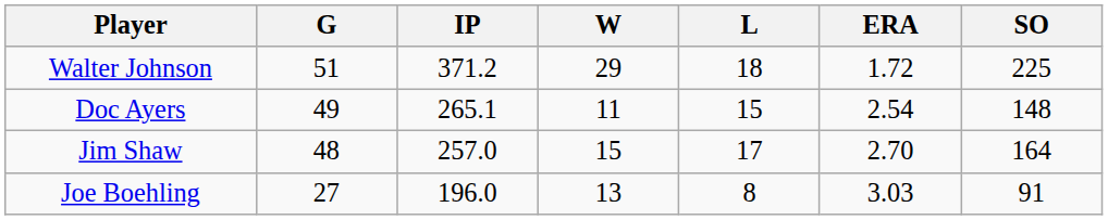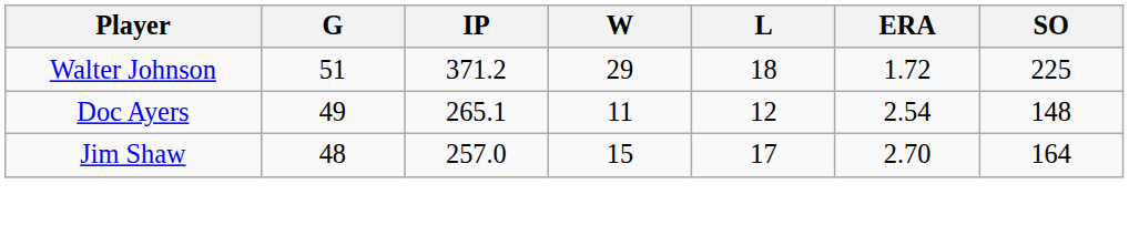Doc Ayers | L: 15 -> 12
- row: Joe Boehling | 27 | 196.0 | 13 | 8 | 3.03 | 91
